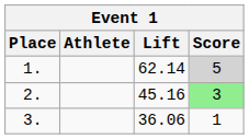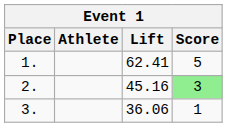1. | Lift: 62.14 -> 62.41
1. | Score: lightgrey background -> no background
